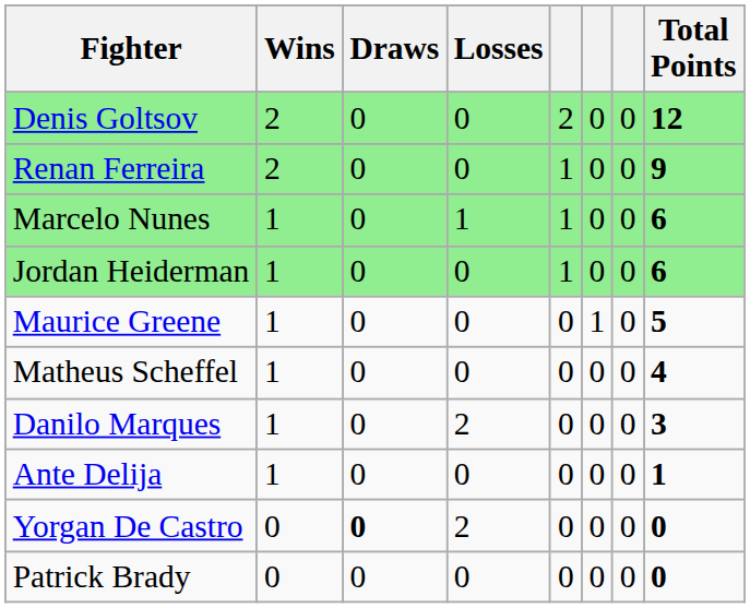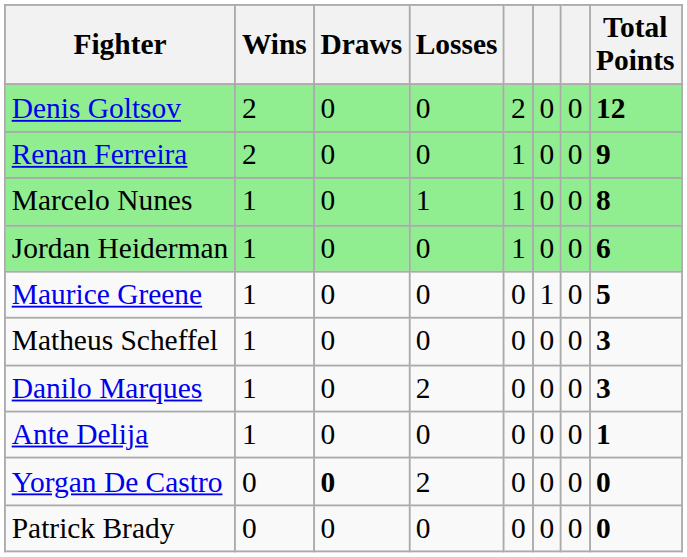Marcelo Nunes | Total Points: 6 -> 8
Matheus Scheffel | Total Points: 4 -> 3
